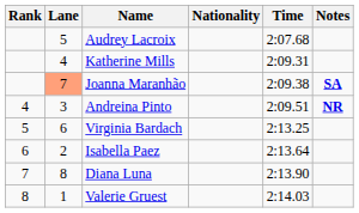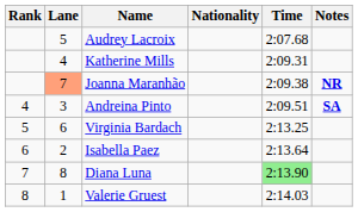Joanna Maranhão | Notes: SA -> NR
Andreina Pinto | Notes: NR -> SA
Diana Luna | Time: no background -> lightgreen background
